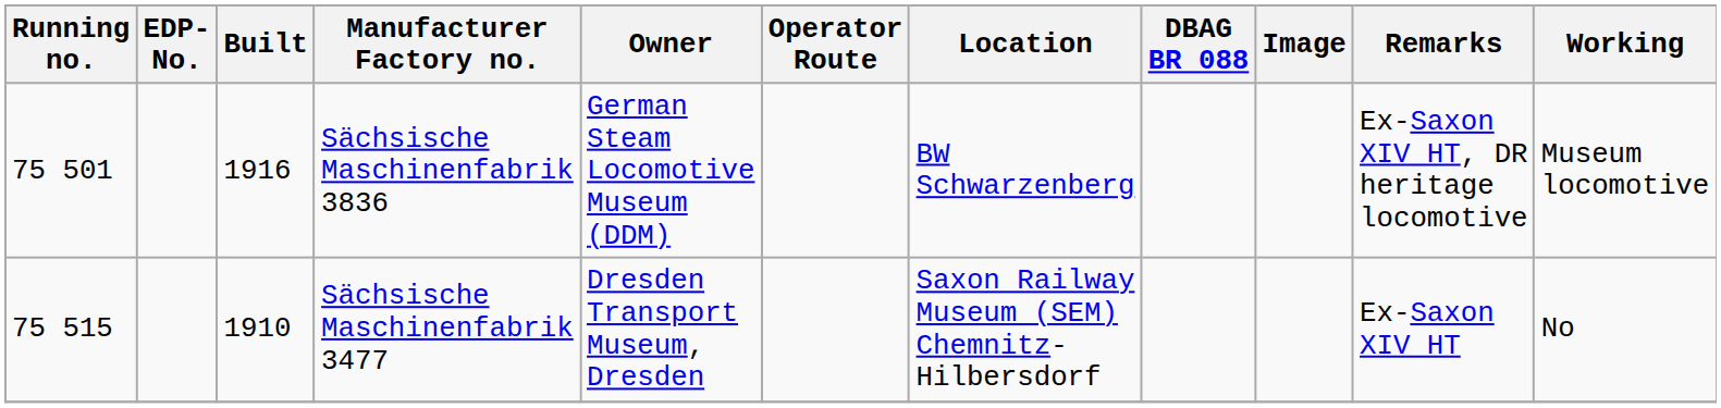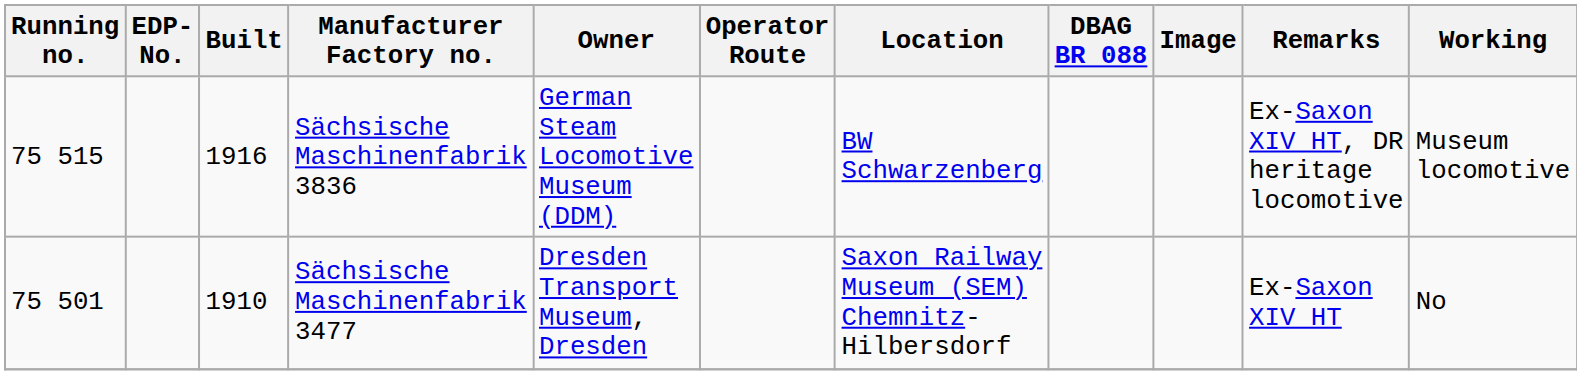Sächsische Maschinenfabrik 3836 | Running no.: 75 501 -> 75 515
Sächsische Maschinenfabrik 3477 | Running no.: 75 515 -> 75 501
